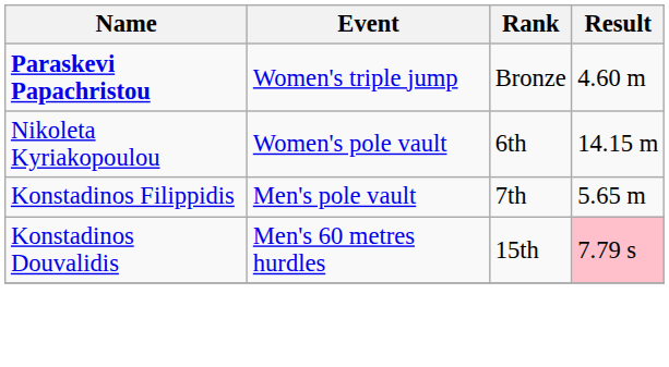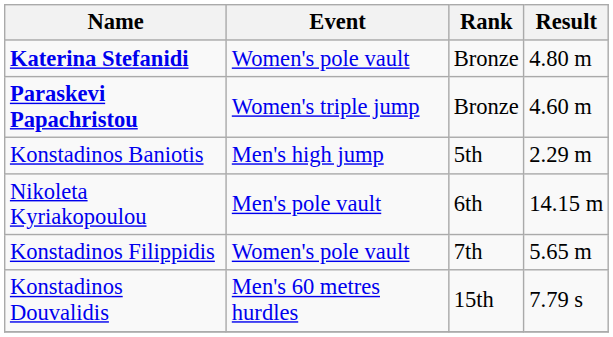+ row: Katerina Stefanidi | Women's pole vault | Bronze | 4.80 m
+ row: Konstadinos Baniotis | Men's high jump | 5th | 2.29 m
Nikoleta Kyriakopoulou | Event: Women's pole vault -> Men's pole vault
Konstadinos Filippidis | Event: Men's pole vault -> Women's pole vault
Konstadinos Douvalidis | Result: pink background -> no background
